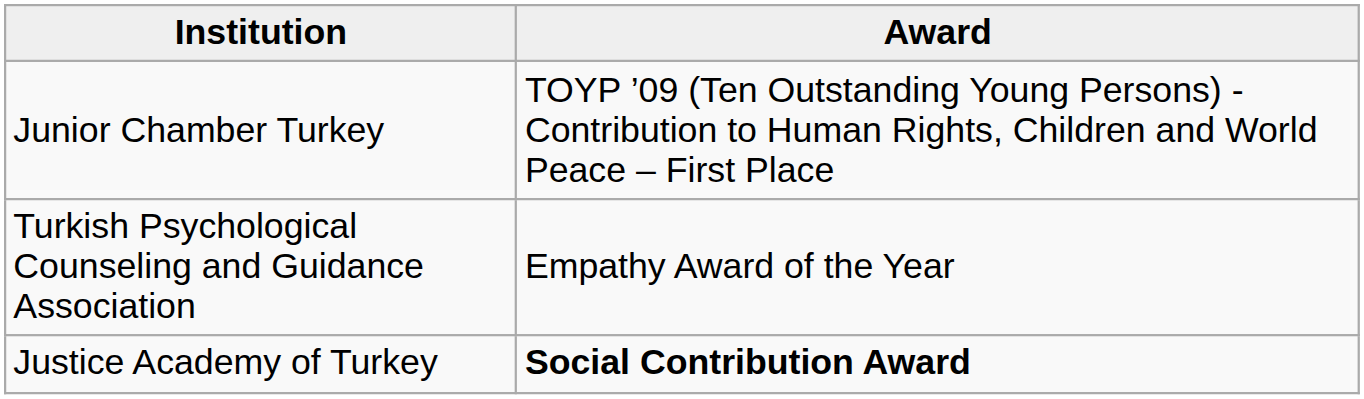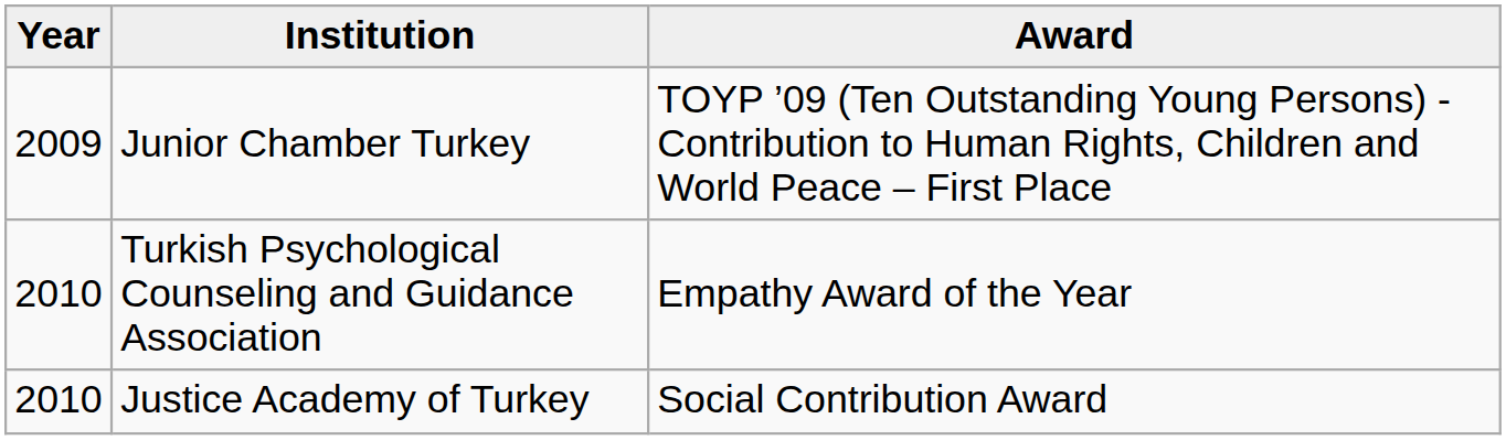+ column: Year | 2009 | 2010 | 2010
Justice Academy of Turkey | Award: bold -> normal
